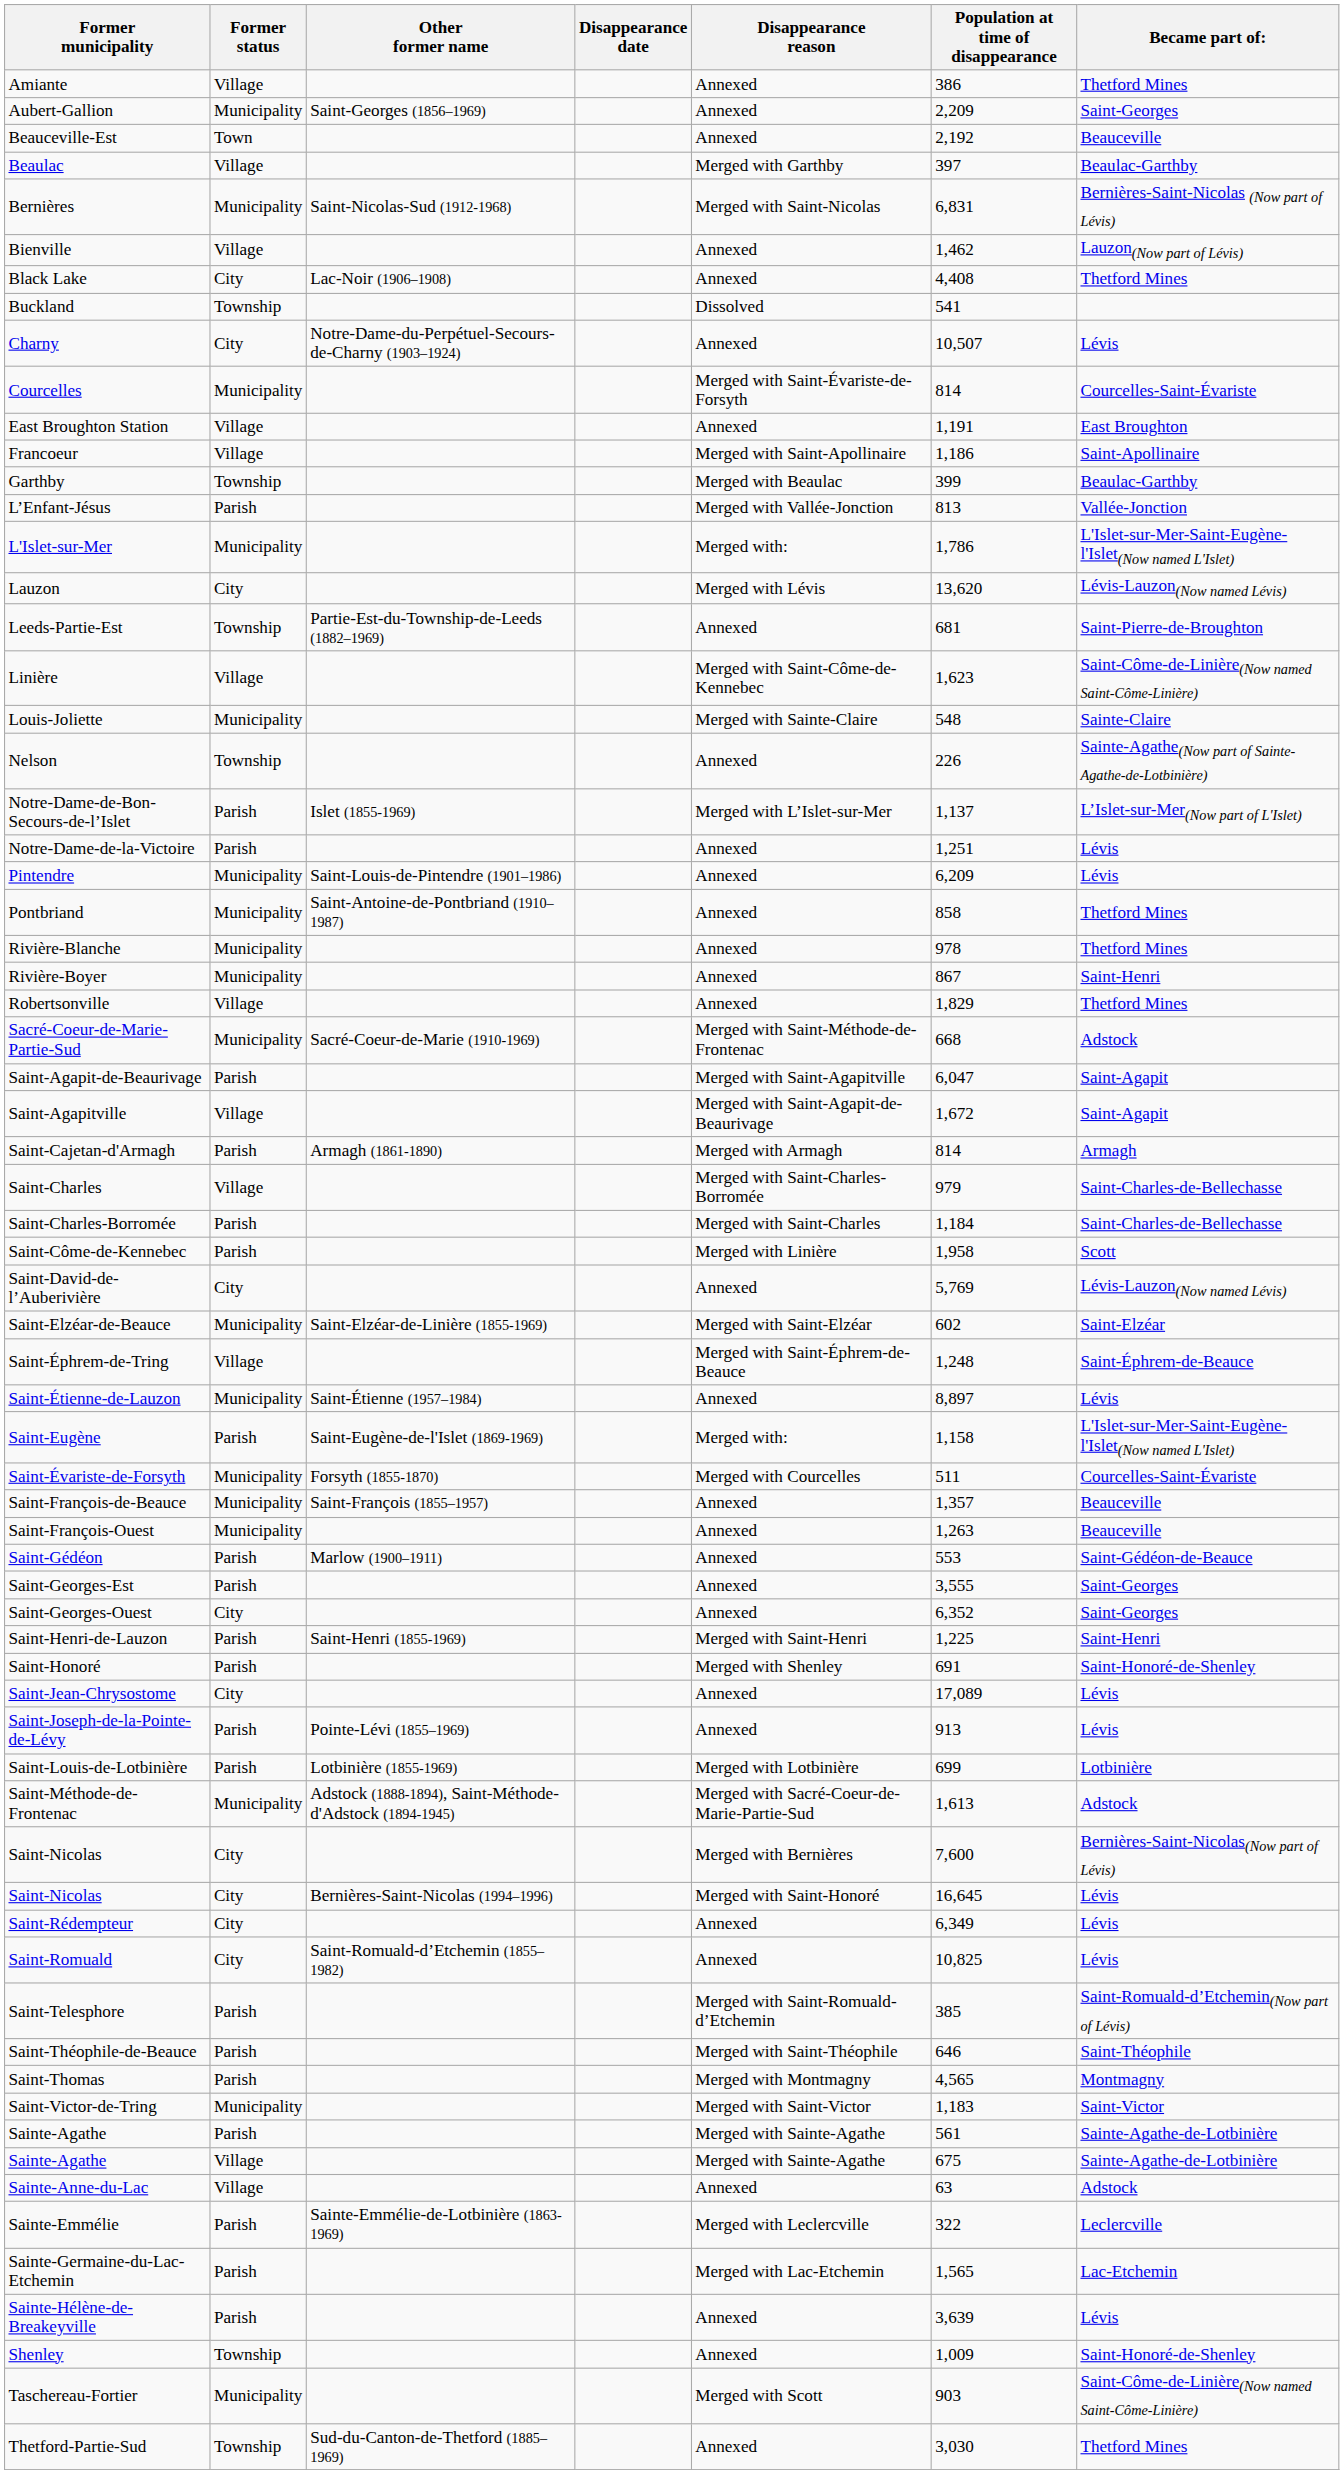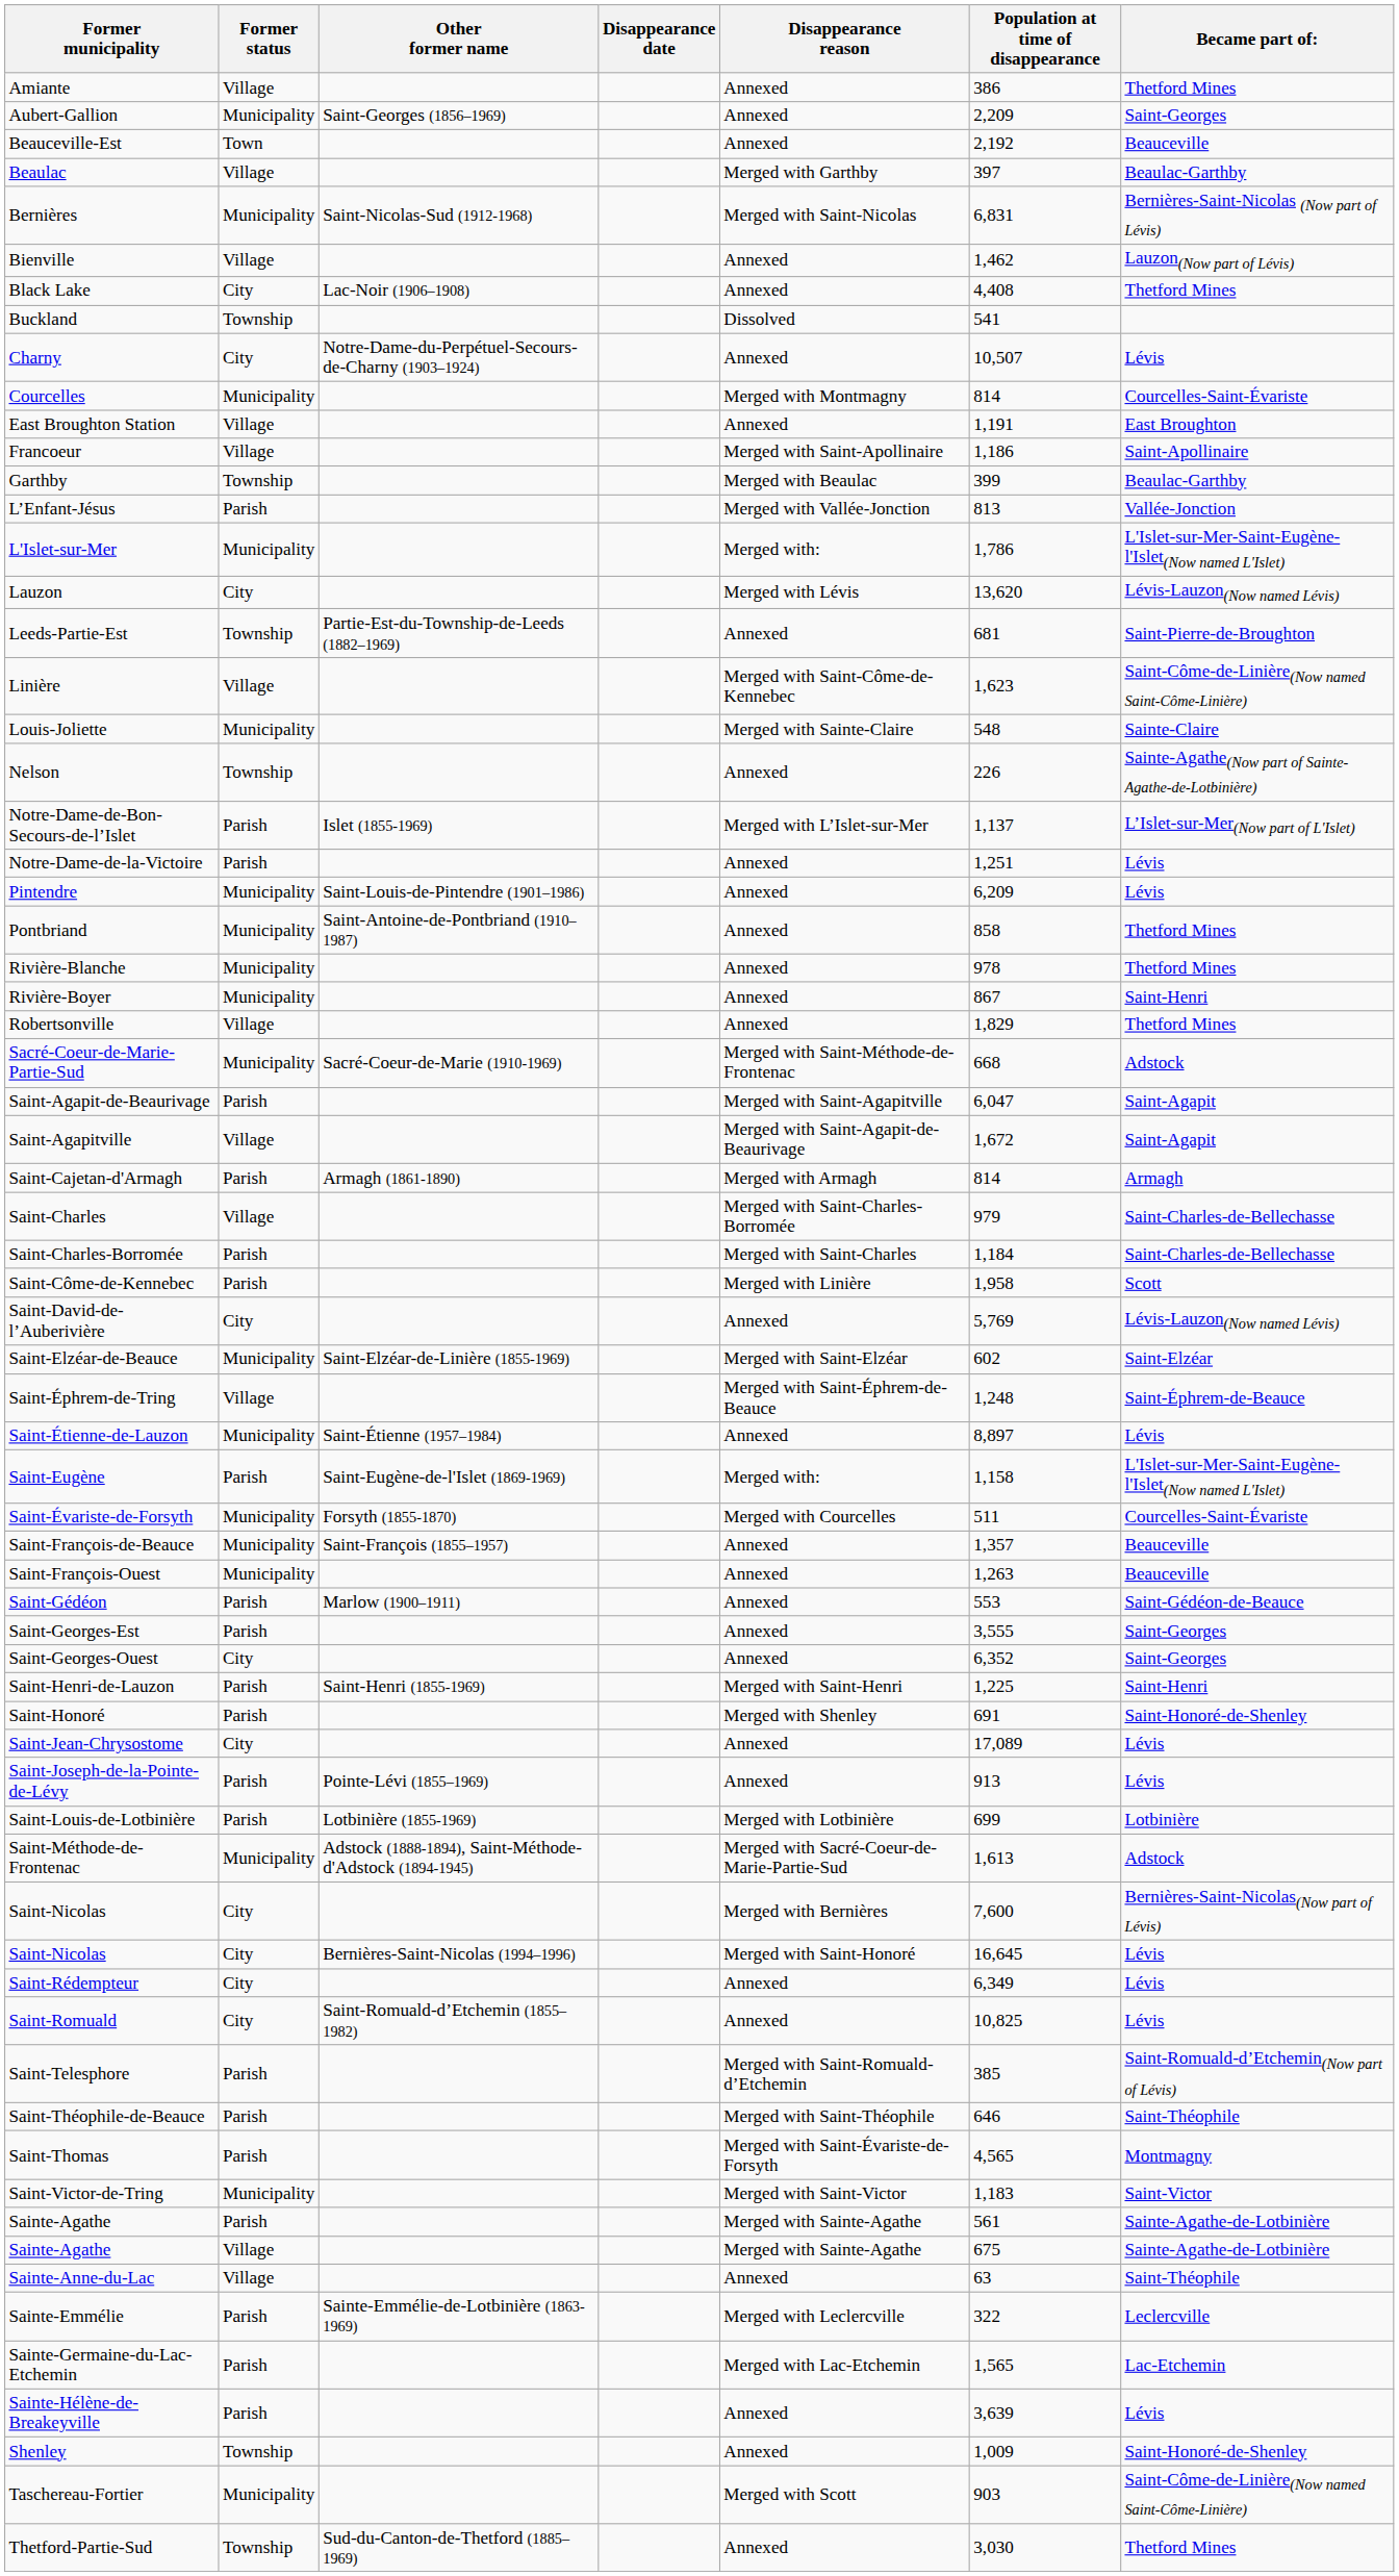Courcelles | Disappearance reason: Merged with Saint-Évariste-de-Forsyth -> Merged with Montmagny
Saint-Thomas | Disappearance reason: Merged with Montmagny -> Merged with Saint-Évariste-de-Forsyth
Sainte-Anne-du-Lac | Became part of:: Adstock -> Saint-Théophile
